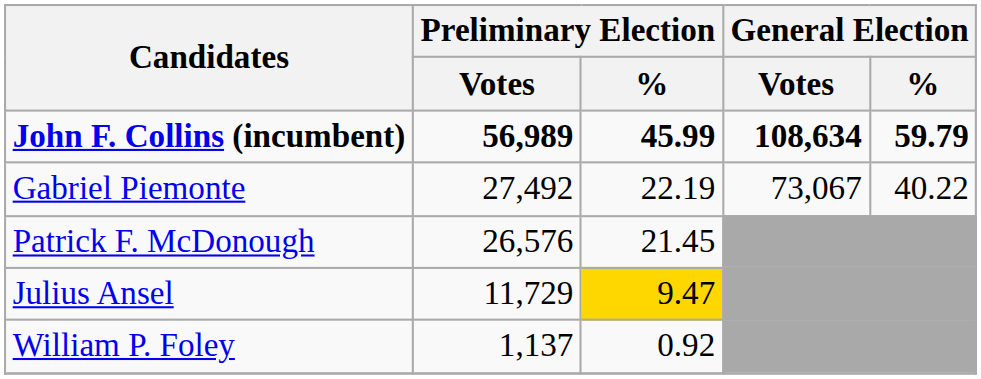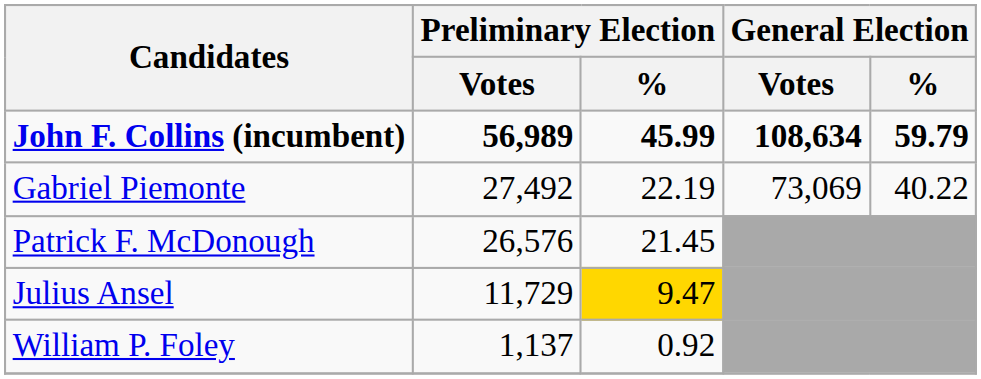Gabriel Piemonte | General Election / Votes: 73,067 -> 73,069
